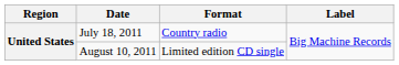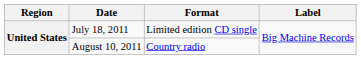July 18, 2011 | Format: Country radio -> Limited edition CD single
August 10, 2011 | Format: Limited edition CD single -> Country radio
